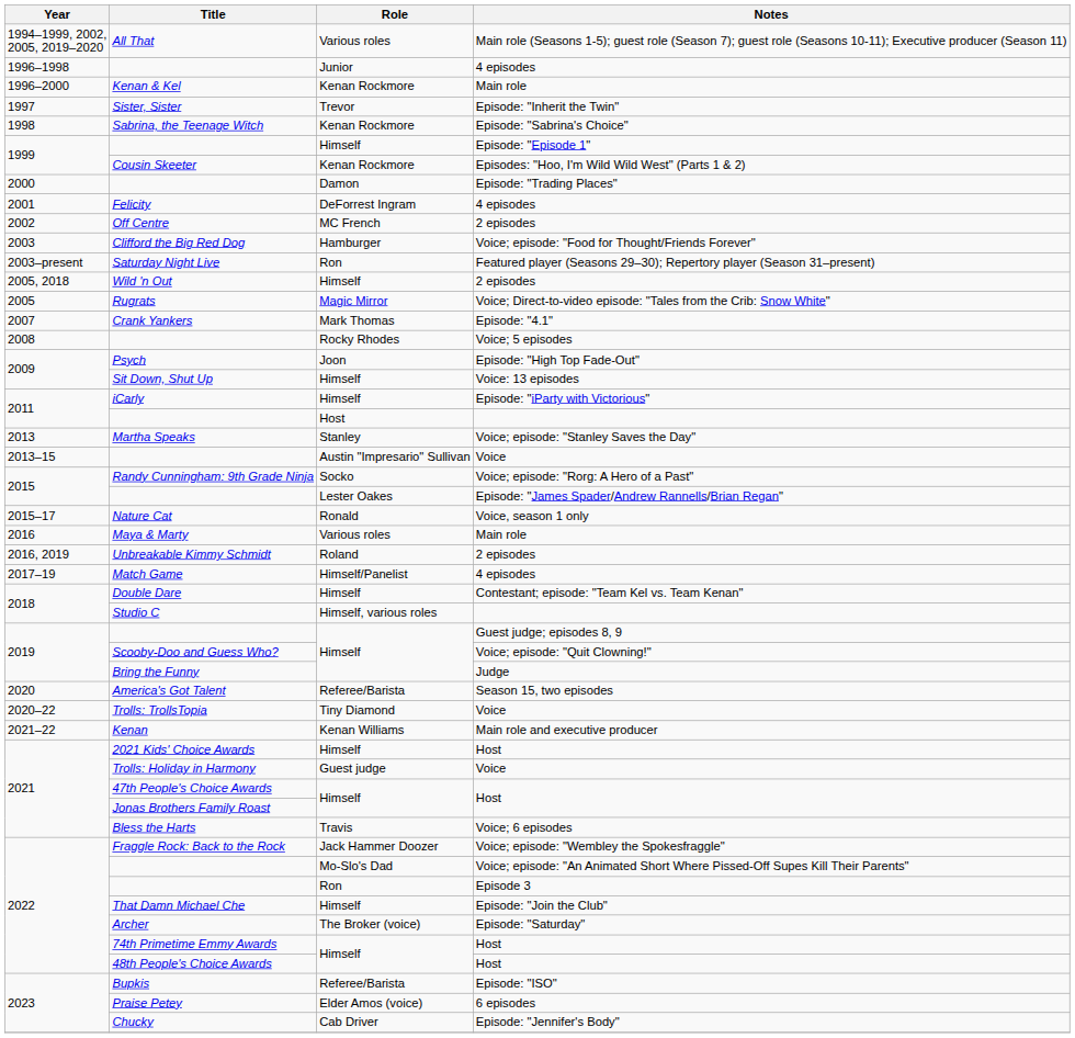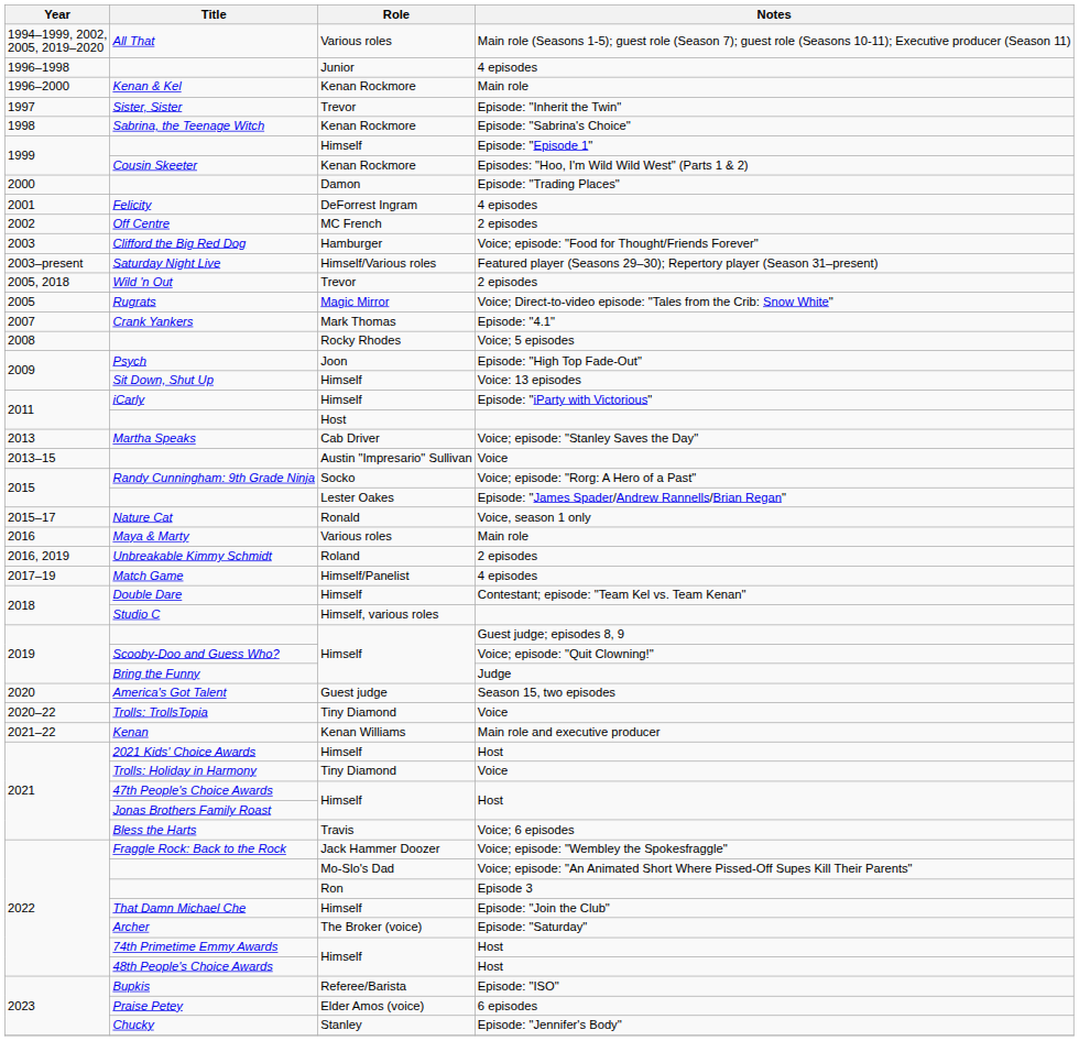Saturday Night Live | Role: Ron -> Himself/Various roles
Wild 'n Out | Role: Himself -> Trevor
Martha Speaks | Role: Stanley -> Cab Driver
America's Got Talent | Role: Referee/Barista -> Guest judge
Trolls: Holiday in Harmony | Role: Guest judge -> Tiny Diamond
Chucky | Role: Cab Driver -> Stanley
